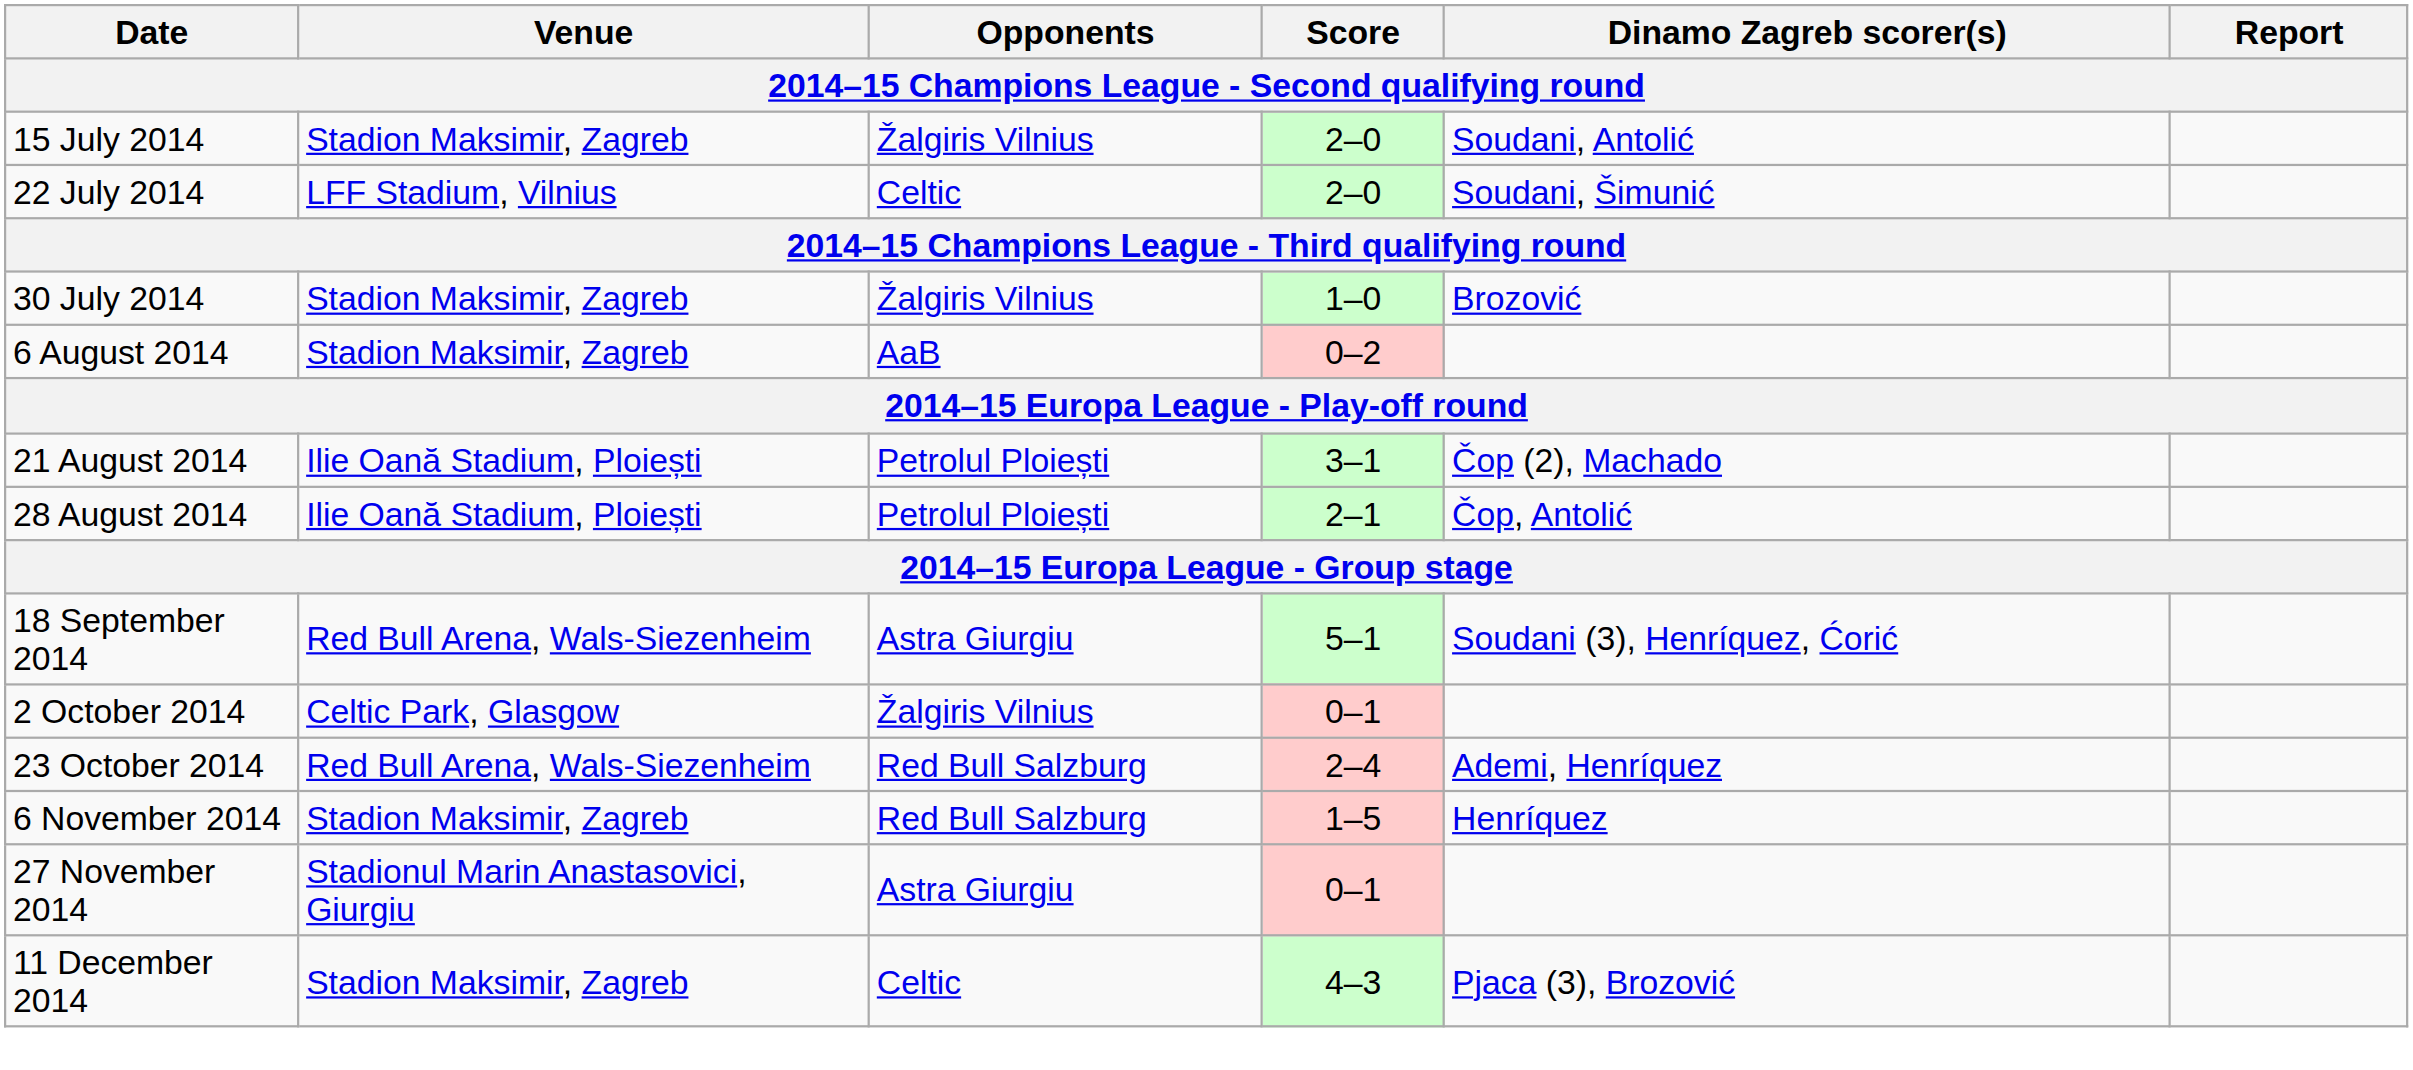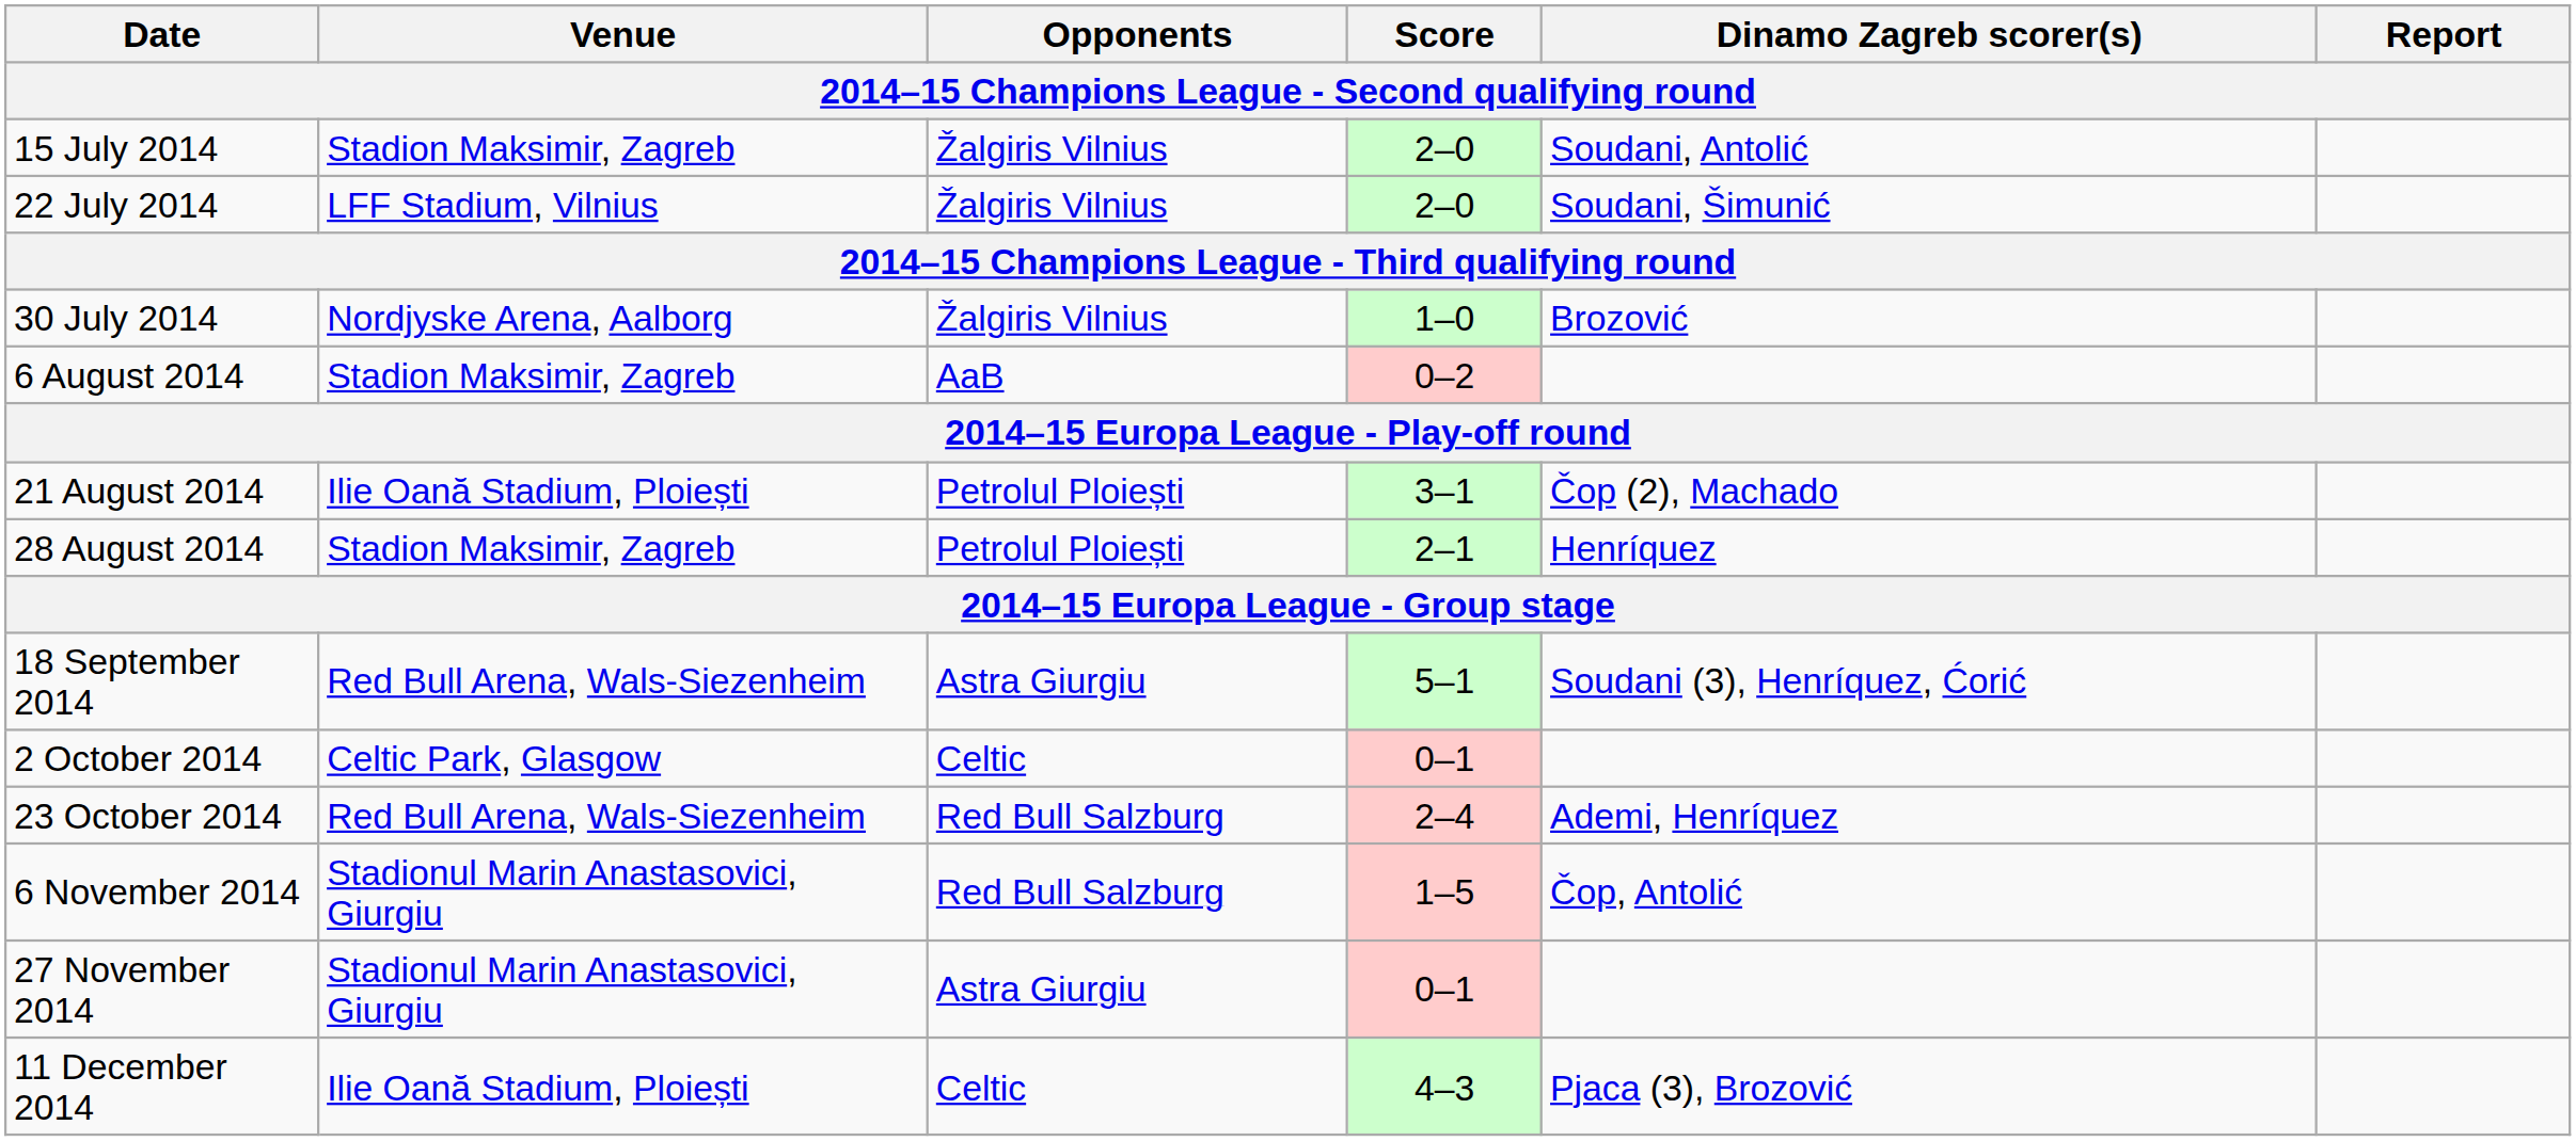22 July 2014 | Opponents: Celtic -> Žalgiris Vilnius
30 July 2014 | Venue: Stadion Maksimir, Zagreb -> Nordjyske Arena, Aalborg
28 August 2014 | Venue: Ilie Oană Stadium, Ploiești -> Stadion Maksimir, Zagreb
28 August 2014 | Dinamo Zagreb scorer(s): Čop, Antolić -> Henríquez
2 October 2014 | Opponents: Žalgiris Vilnius -> Celtic
6 November 2014 | Venue: Stadion Maksimir, Zagreb -> Stadionul Marin Anastasovici, Giurgiu
6 November 2014 | Dinamo Zagreb scorer(s): Henríquez -> Čop, Antolić
11 December 2014 | Venue: Stadion Maksimir, Zagreb -> Ilie Oană Stadium, Ploiești
